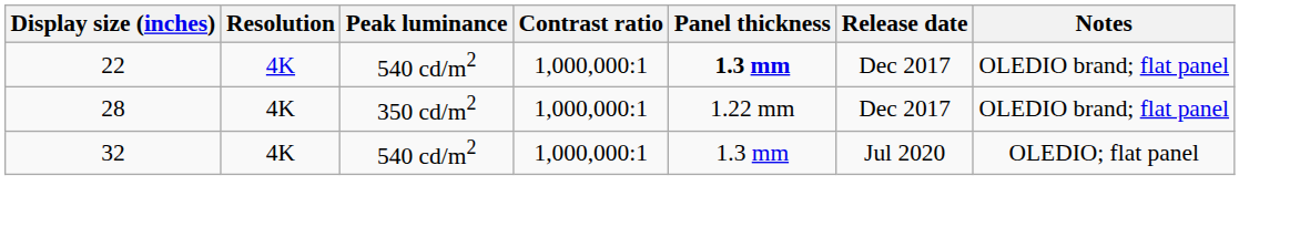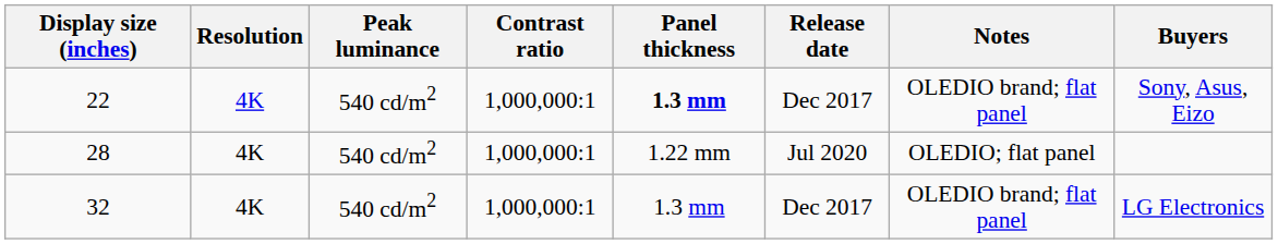+ column: Buyers | Sony, Asus, Eizo | LG Electronics
28 | Peak luminance: 350 cd/m2 -> 540 cd/m2
28 | Release date: Dec 2017 -> Jul 2020
28 | Notes: OLEDIO brand; flat panel -> OLEDIO; flat panel
32 | Release date: Jul 2020 -> Dec 2017
32 | Notes: OLEDIO; flat panel -> OLEDIO brand; flat panel
